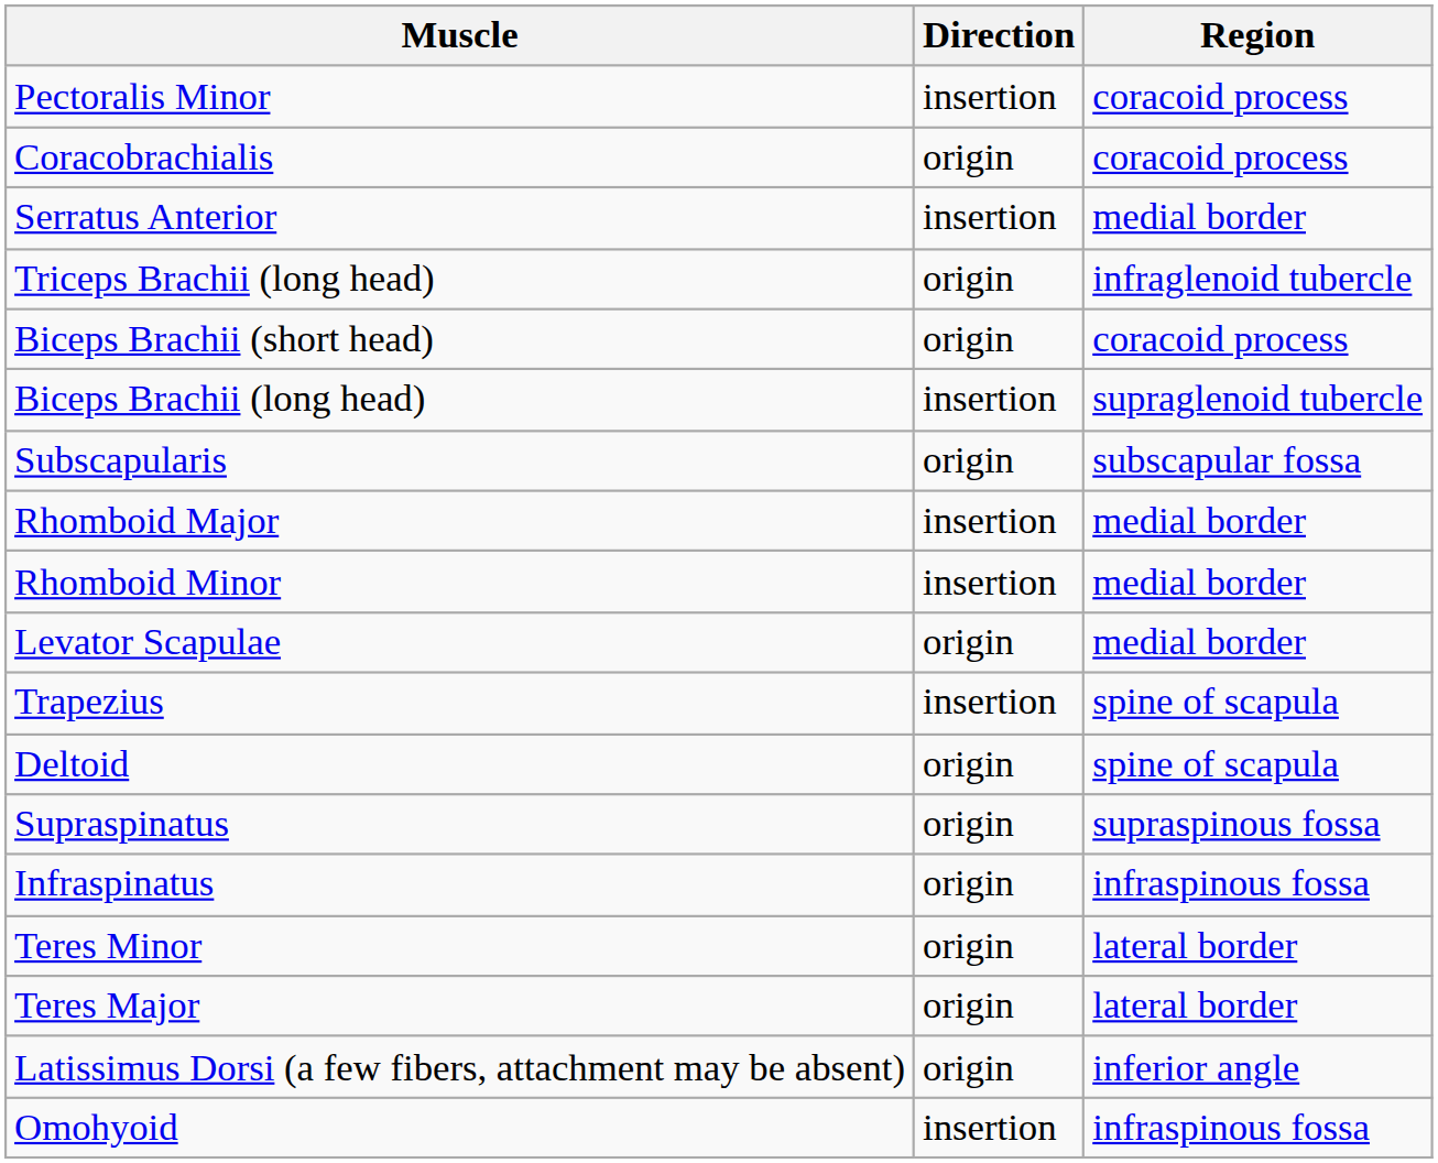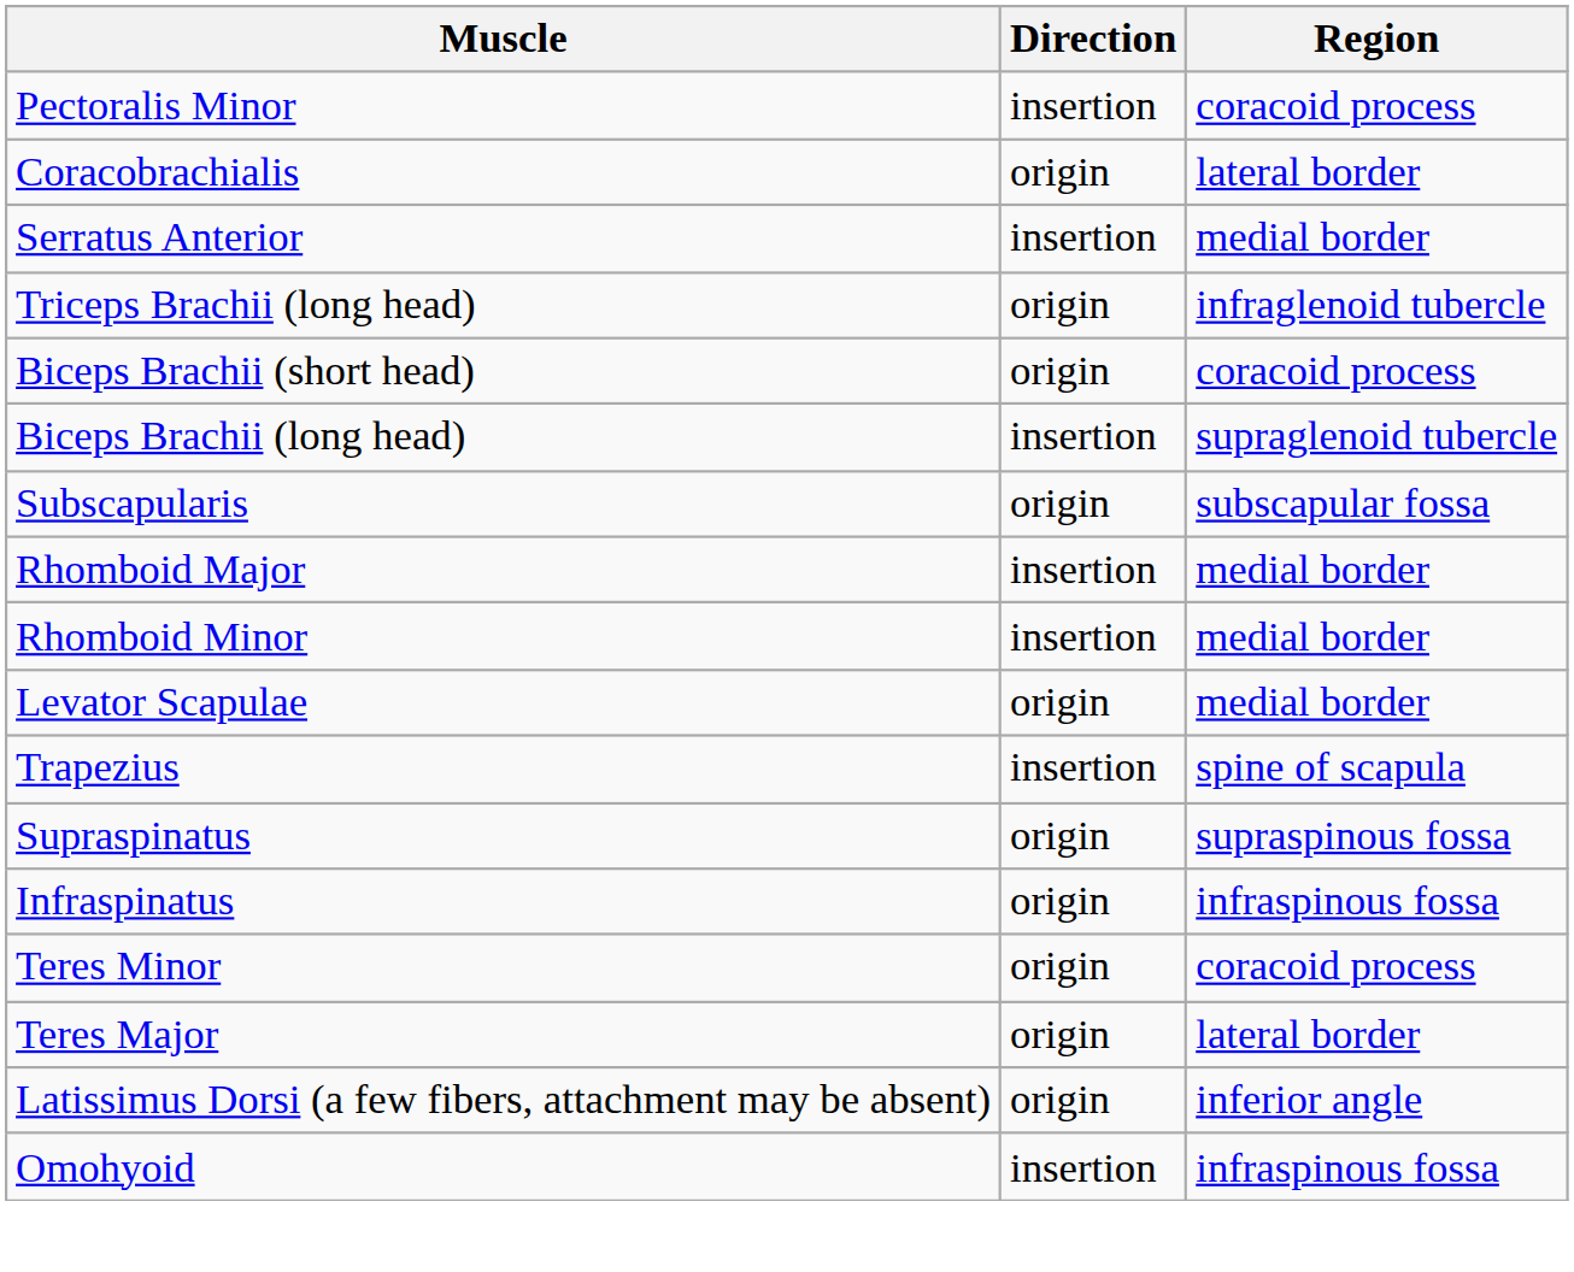Coracobrachialis | Region: coracoid process -> lateral border
- row: Deltoid | origin | spine of scapula
Teres Minor | Region: lateral border -> coracoid process
